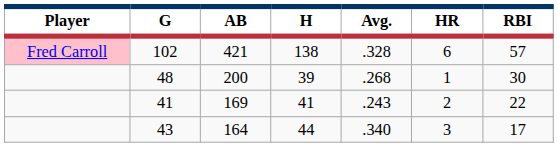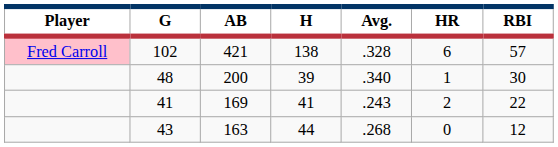48 | Avg.: .268 -> .340
43 | AB: 164 -> 163
43 | Avg.: .340 -> .268
43 | HR: 3 -> 0
43 | RBI: 17 -> 12
